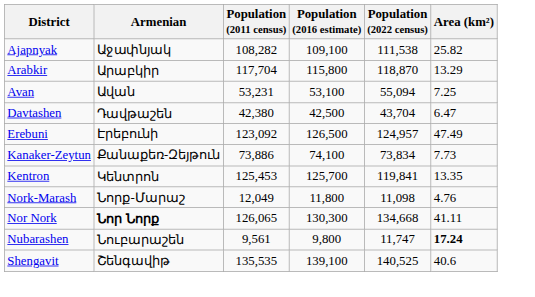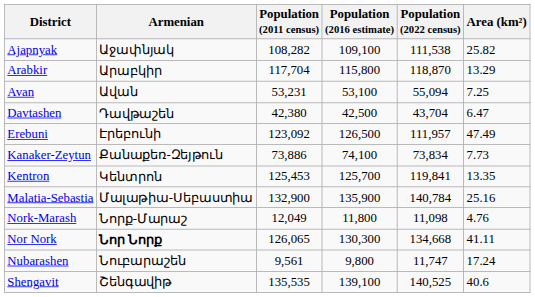Erebuni | Population (2022 census): 124,957 -> 111,957
+ row: Malatia-Sebastia | Մալաթիա-Սեբաստիա | 132,900 | 135,900 | 140,784 | 25.16
Nubarashen | Area (km²): bold -> normal
